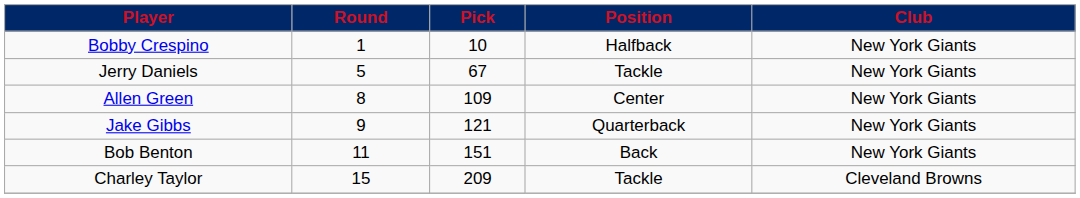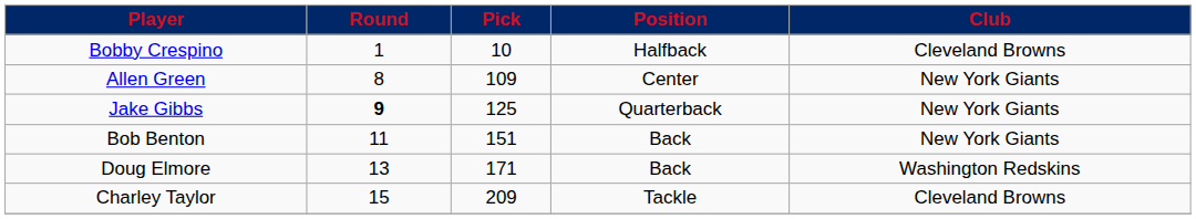Bobby Crespino | Club: New York Giants -> Cleveland Browns
- row: Jerry Daniels | 5 | 67 | Tackle | New York Giants
Jake Gibbs | Round: normal -> bold
Jake Gibbs | Pick: 121 -> 125
+ row: Doug Elmore | 13 | 171 | Back | Washington Redskins
